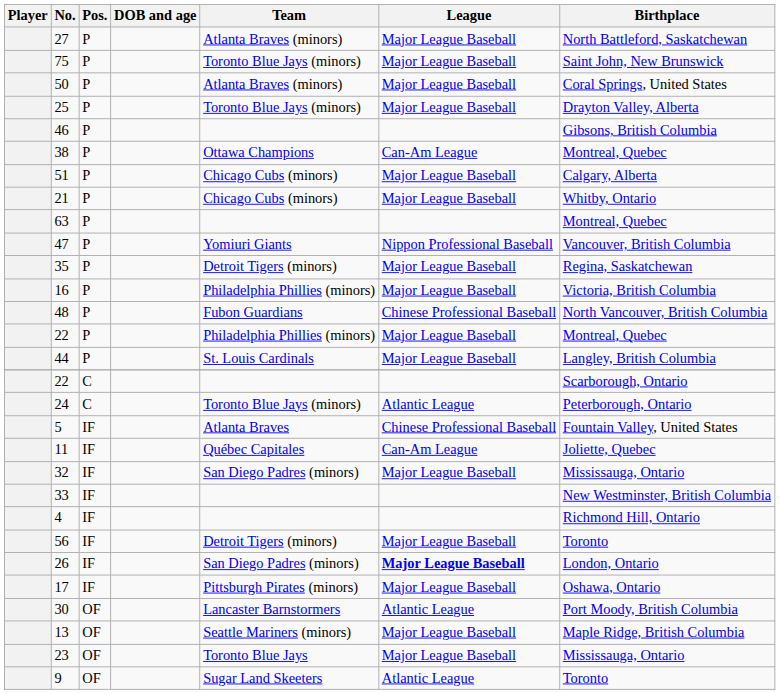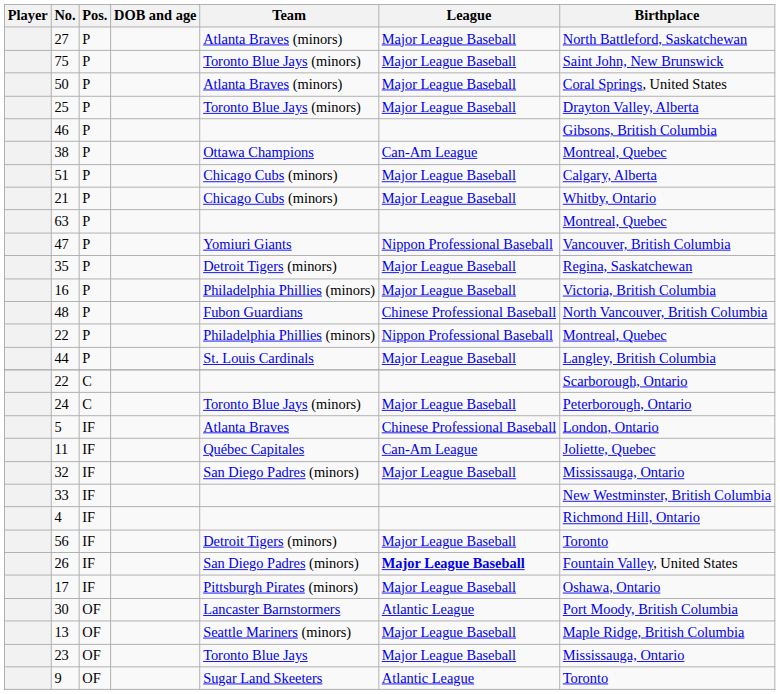22 / P | League: Major League Baseball -> Nippon Professional Baseball
24 | League: Atlantic League -> Major League Baseball
5 | Birthplace: Fountain Valley, United States -> London, Ontario
26 | Birthplace: London, Ontario -> Fountain Valley, United States
